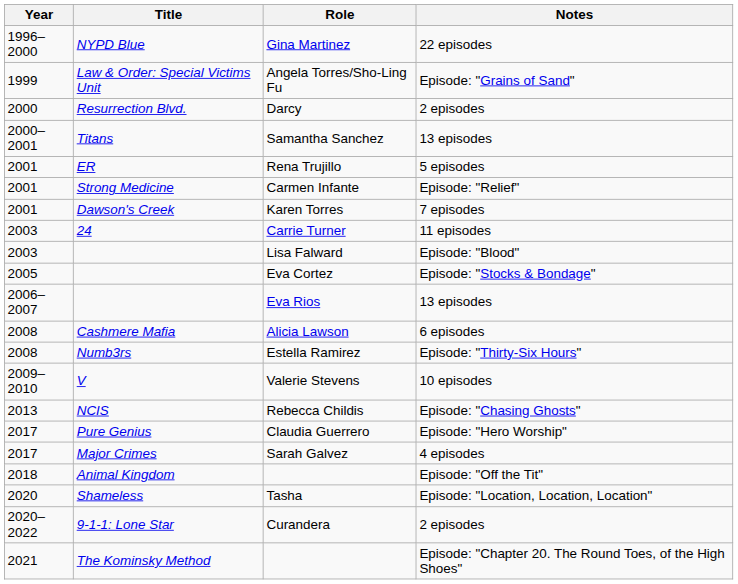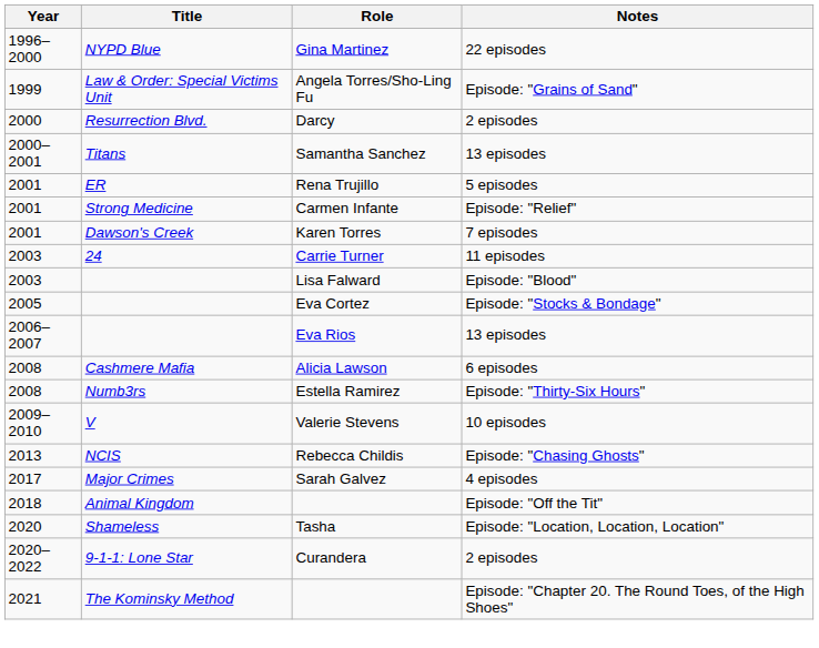- row: 2017 | Pure Genius | Claudia Guerrero | Episode: "Hero Worship"
